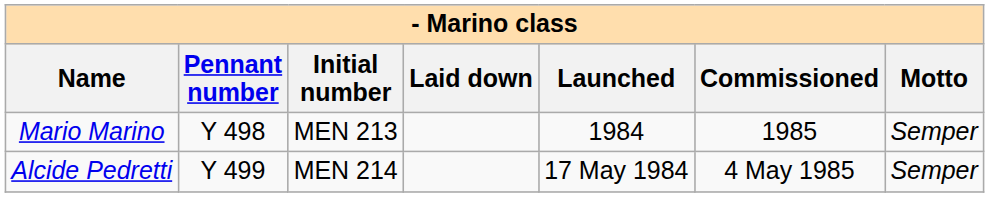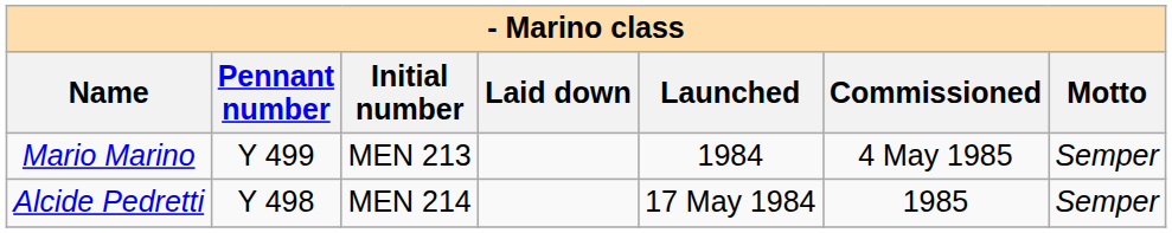Mario Marino | Pennant number: Y 498 -> Y 499
Mario Marino | Commissioned: 1985 -> 4 May 1985
Alcide Pedretti | Pennant number: Y 499 -> Y 498
Alcide Pedretti | Commissioned: 4 May 1985 -> 1985
